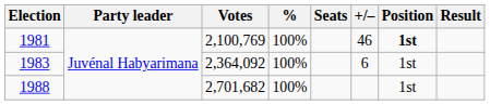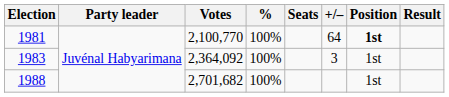1981 | Votes: 2,100,769 -> 2,100,770
1981 | +/–: 46 -> 64
1983 | +/–: 6 -> 3
